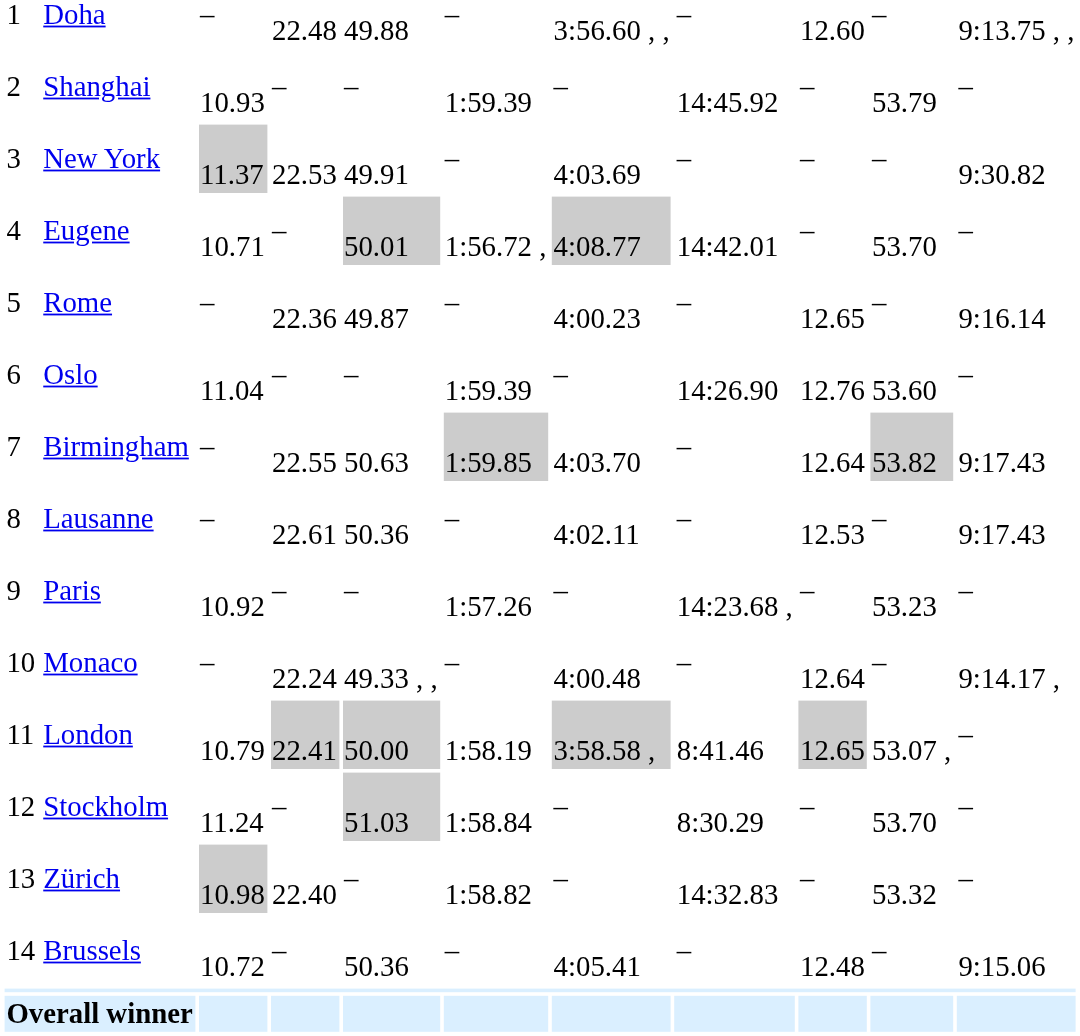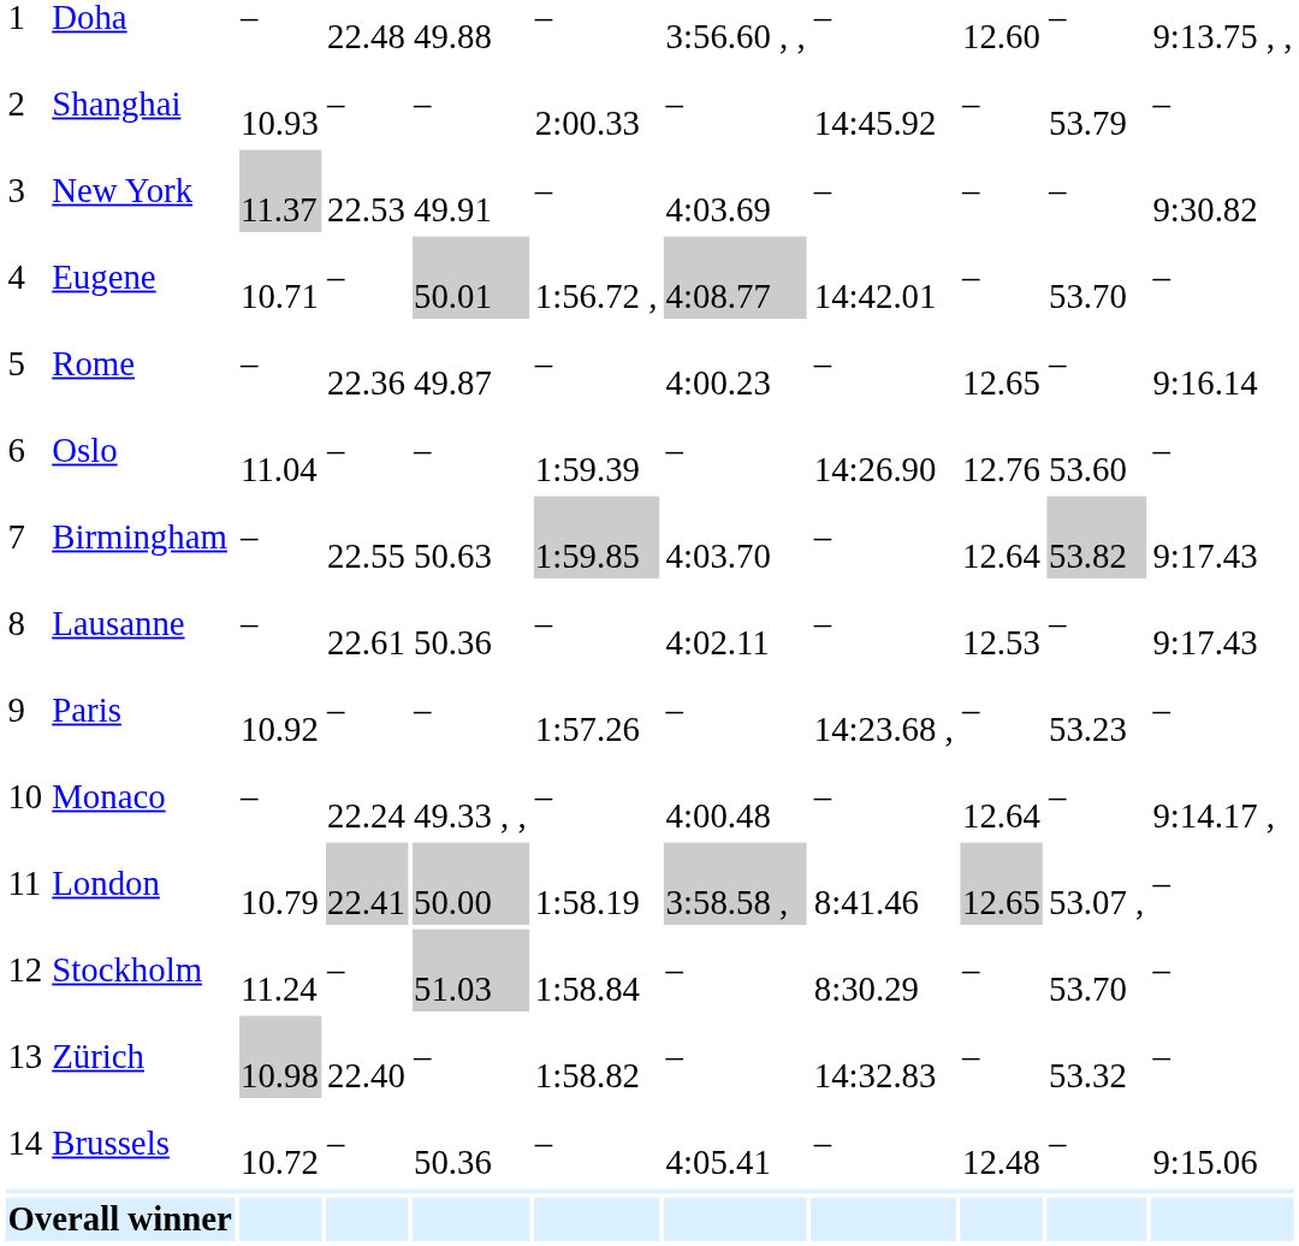Shanghai | column 6: 1:59.39 -> 2:00.33
